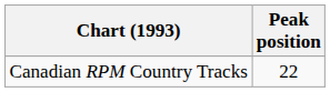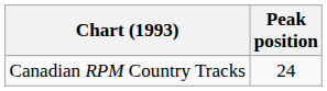Canadian RPM Country Tracks | Peak position: 22 -> 24
